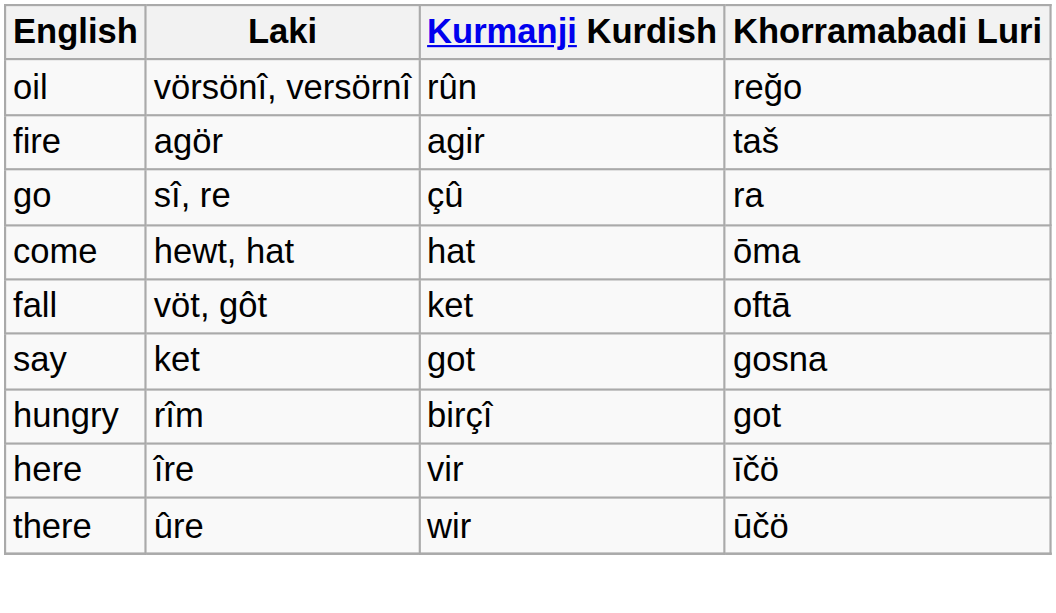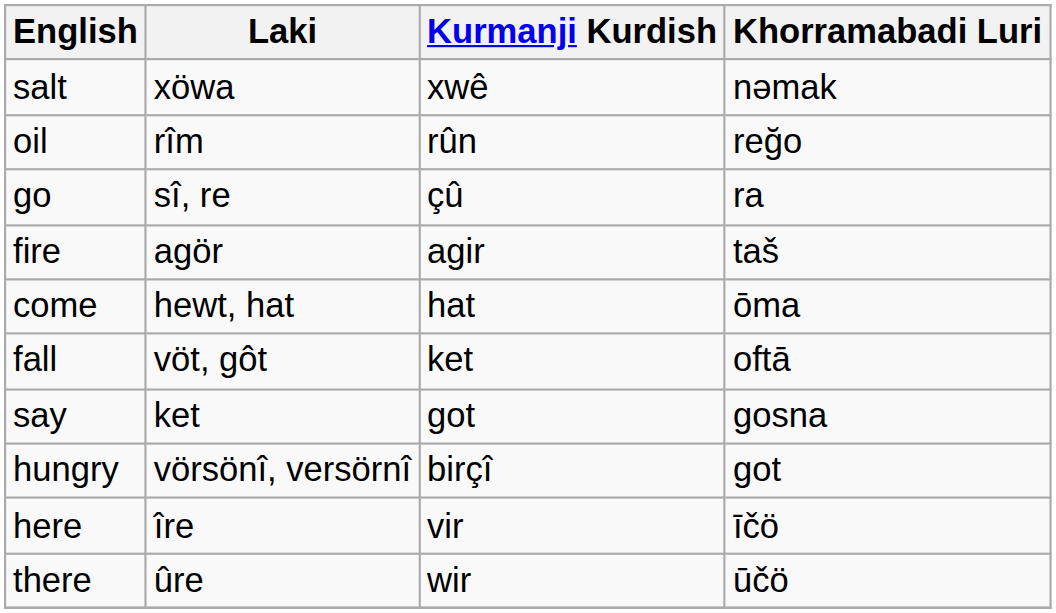+ row: salt | xöwa | xwê | nəmak
oil | Laki: vörsönî, versörnî -> rîm
rows swapped: fire <-> go
hungry | Laki: rîm -> vörsönî, versörnî
